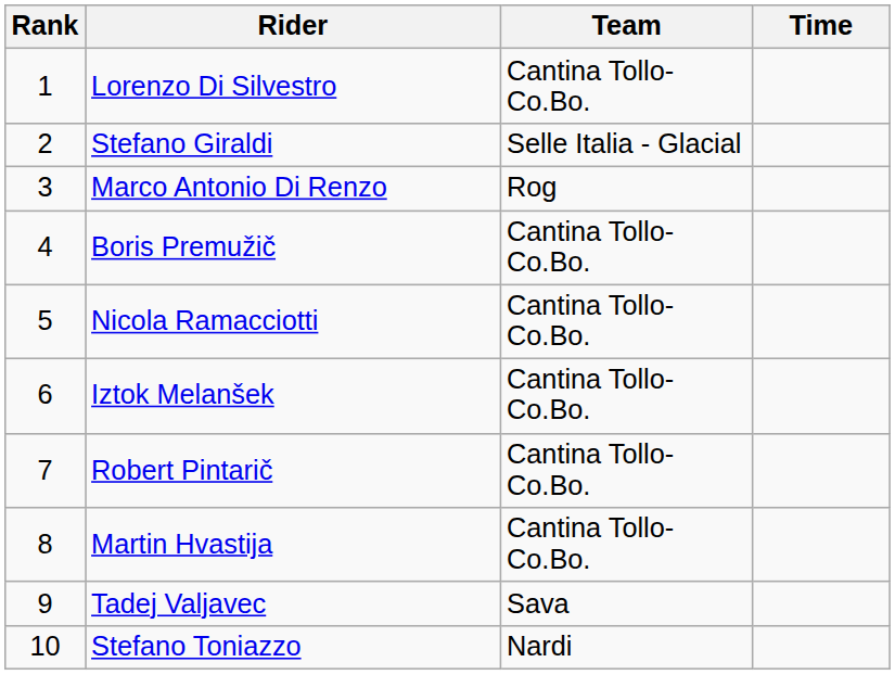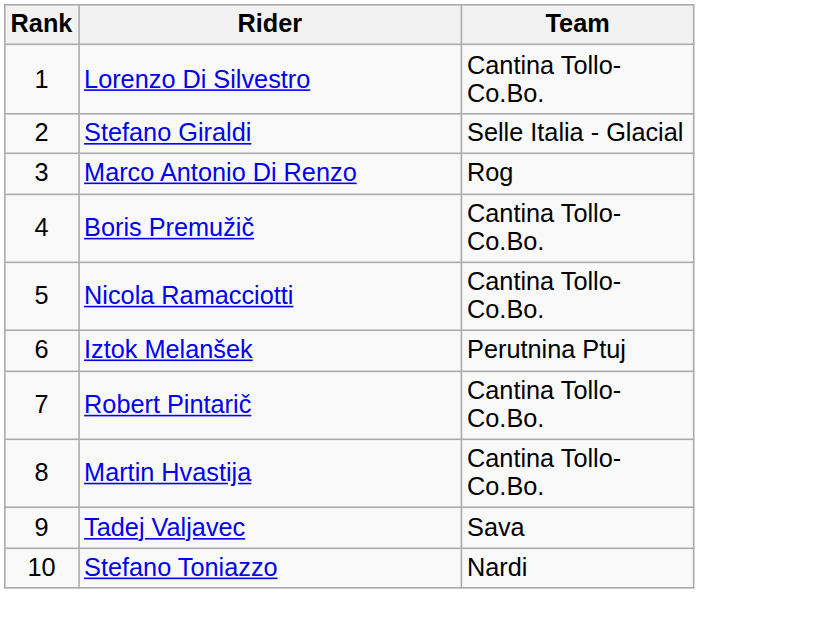- column: Time
Iztok Melanšek | Team: Cantina Tollo-Co.Bo. -> Perutnina Ptuj
